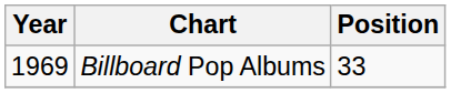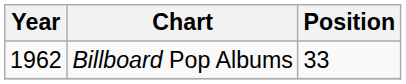Billboard Pop Albums | Year: 1969 -> 1962
